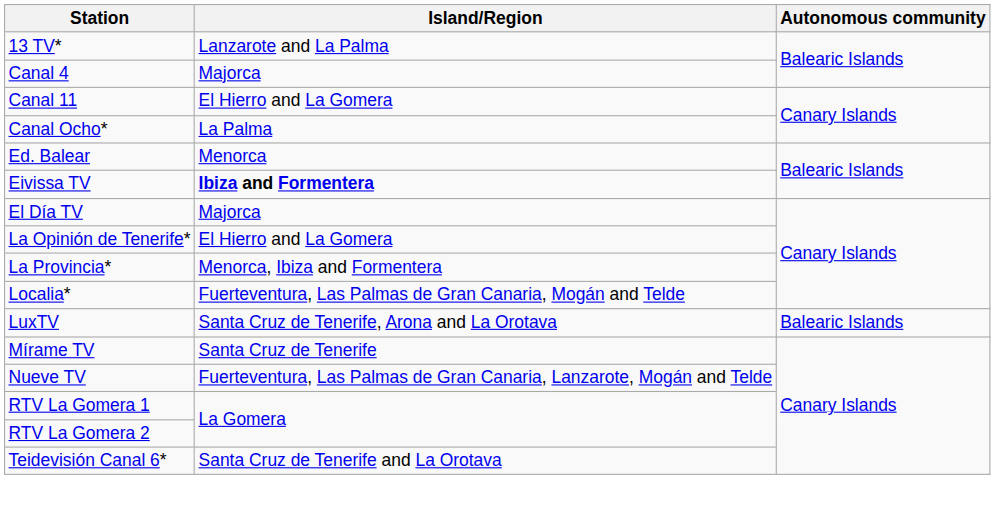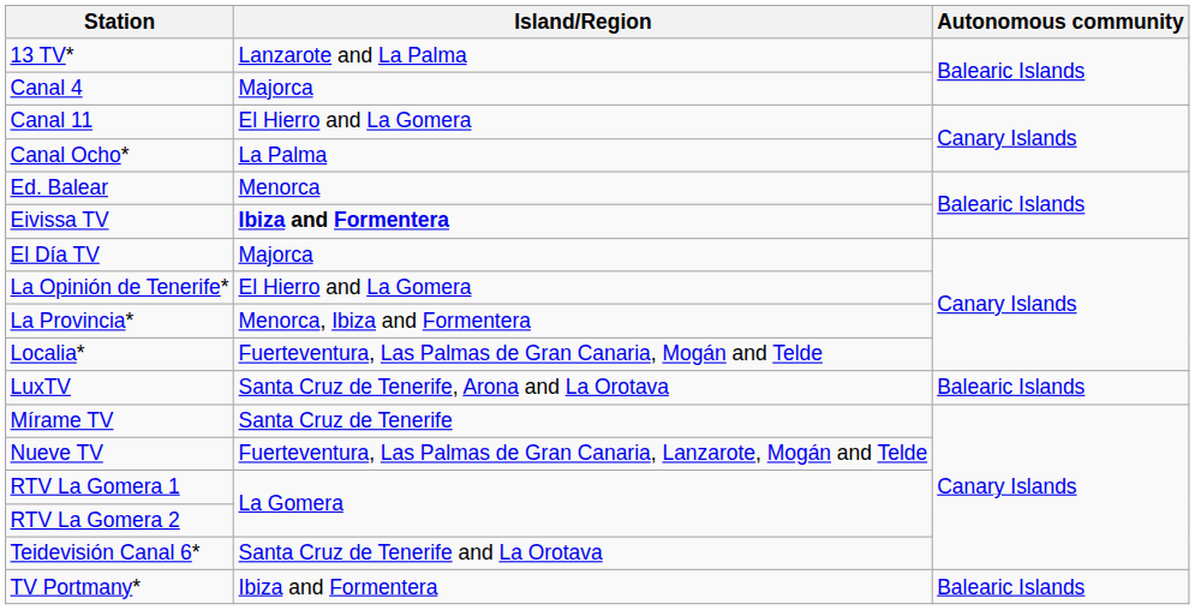+ row: TV Portmany* | Ibiza and Formentera | Balearic Islands
